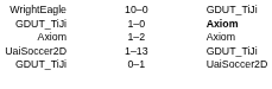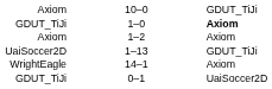10–0 | column 1: WrightEagle -> Axiom
+ row: WrightEagle | 14–1 | Axiom
